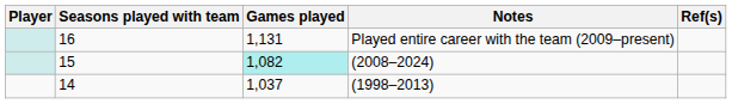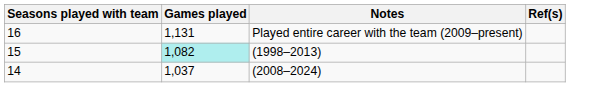- column: Player
15 | Notes: (2008–2024) -> (1998–2013)
14 | Notes: (1998–2013) -> (2008–2024)
